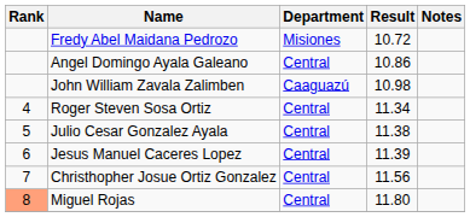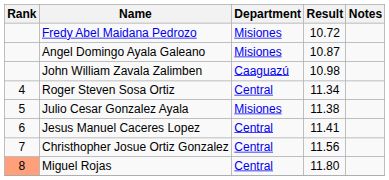Angel Domingo Ayala Galeano | Department: Central -> Misiones
Angel Domingo Ayala Galeano | Result: 10.86 -> 10.87
Julio Cesar Gonzalez Ayala | Department: Central -> Misiones
Jesus Manuel Caceres Lopez | Result: 11.39 -> 11.41
